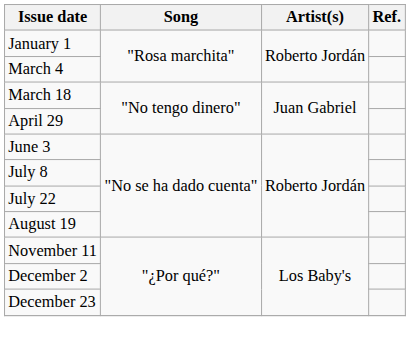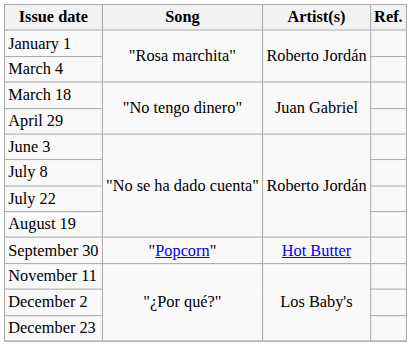+ row: September 30 | "Popcorn" | Hot Butter
